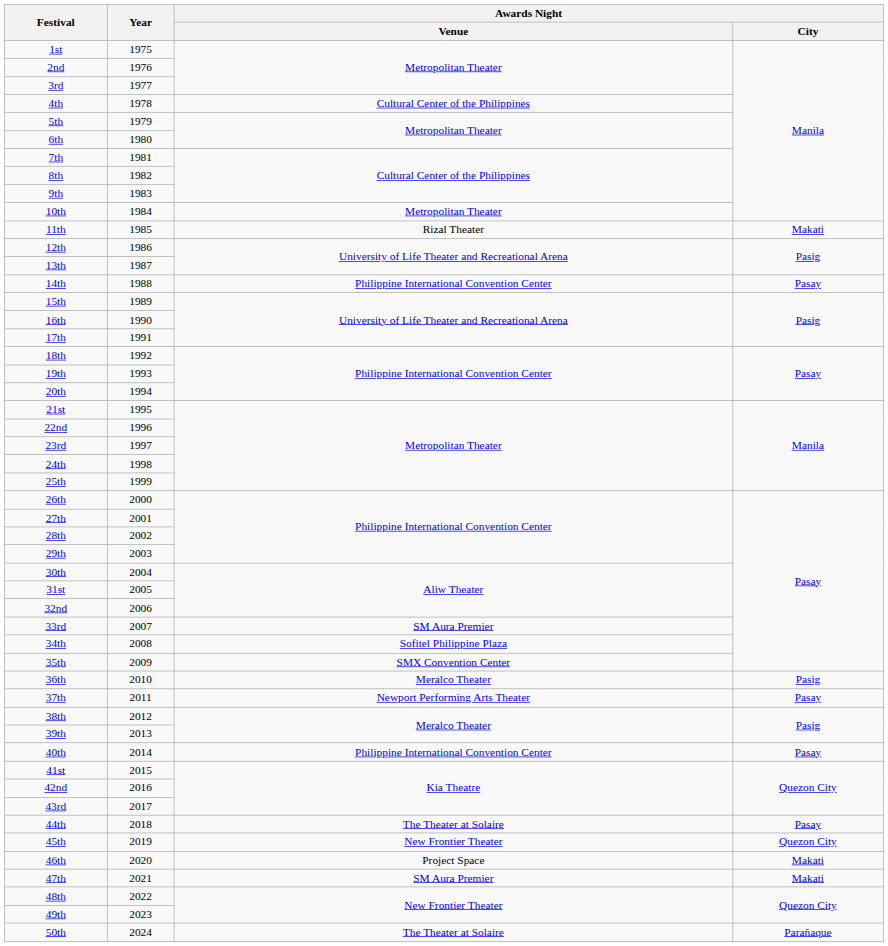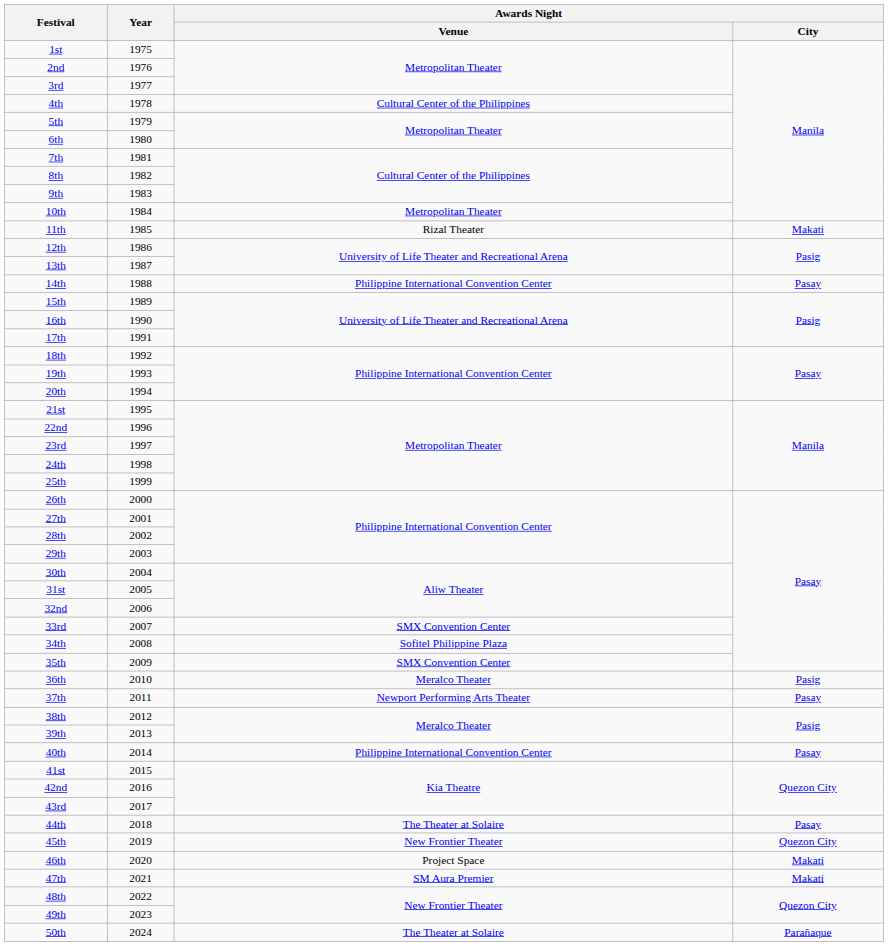33rd | Awards Night / Venue: SM Aura Premier -> SMX Convention Center
